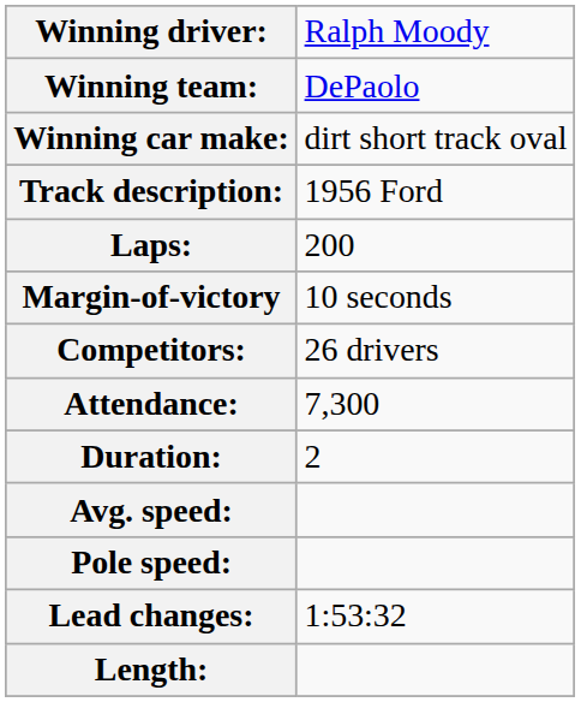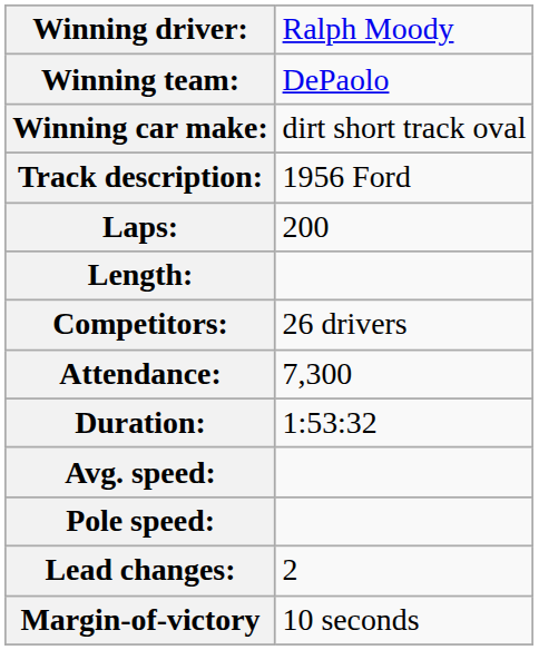rows swapped: Length: <-> Margin-of-victory
Duration: | column 2: 2 -> 1:53:32
Lead changes: | column 2: 1:53:32 -> 2
